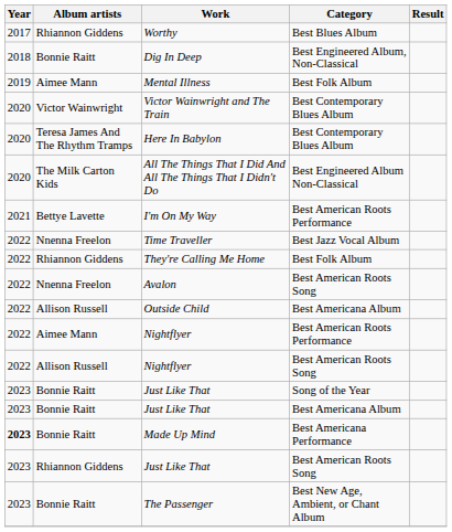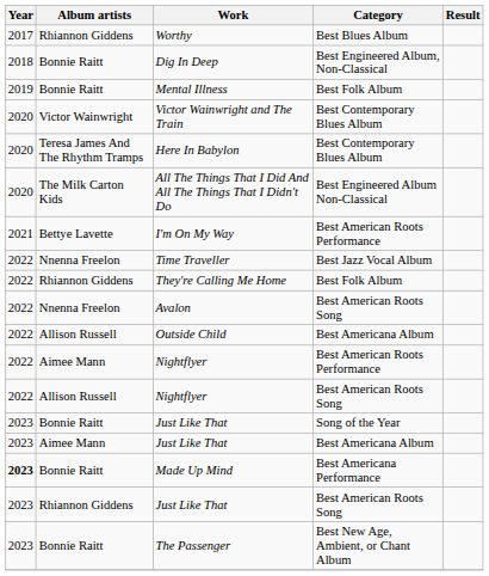Mental Illness | Album artists: Aimee Mann -> Bonnie Raitt
Just Like That / Best Americana Album | Album artists: Bonnie Raitt -> Aimee Mann
